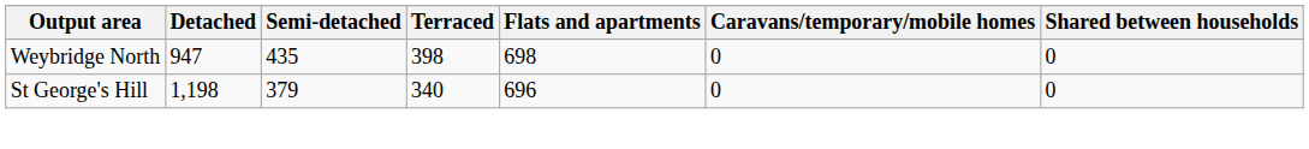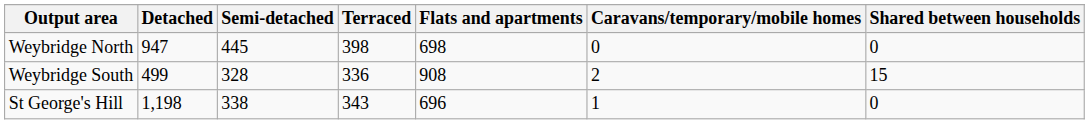Weybridge North | Semi-detached: 435 -> 445
+ row: Weybridge South | 499 | 328 | 336 | 908 | 2 | 15
St George's Hill | Semi-detached: 379 -> 338
St George's Hill | Terraced: 340 -> 343
St George's Hill | Caravans/temporary/mobile homes: 0 -> 1
